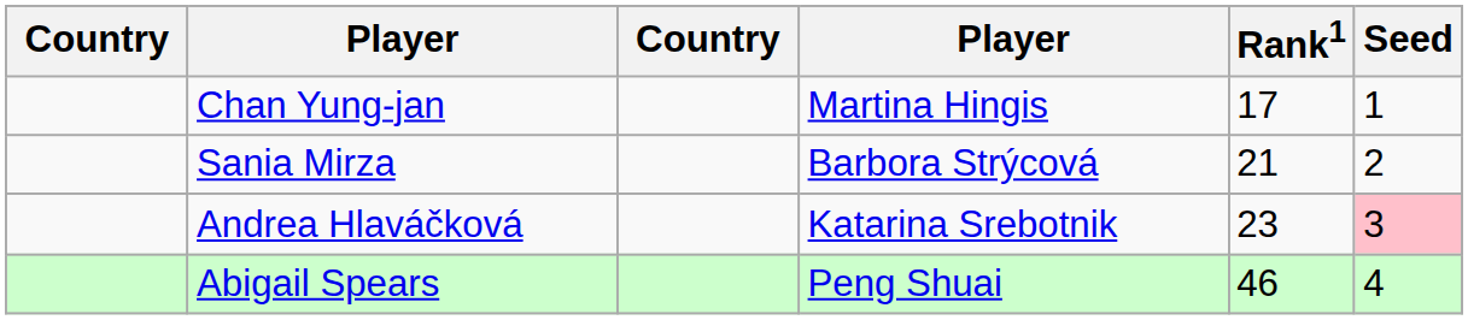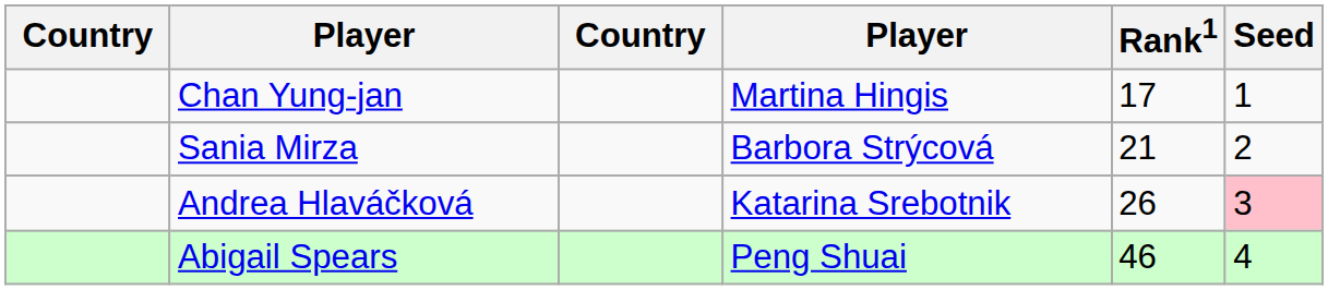Andrea Hlaváčková | Rank1: 23 -> 26
